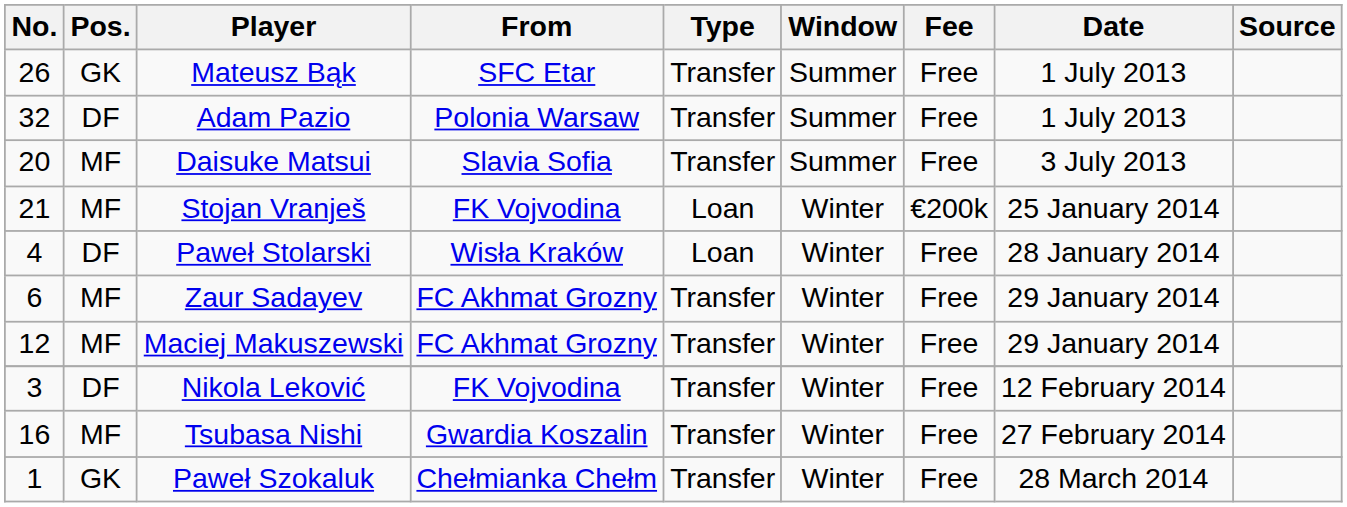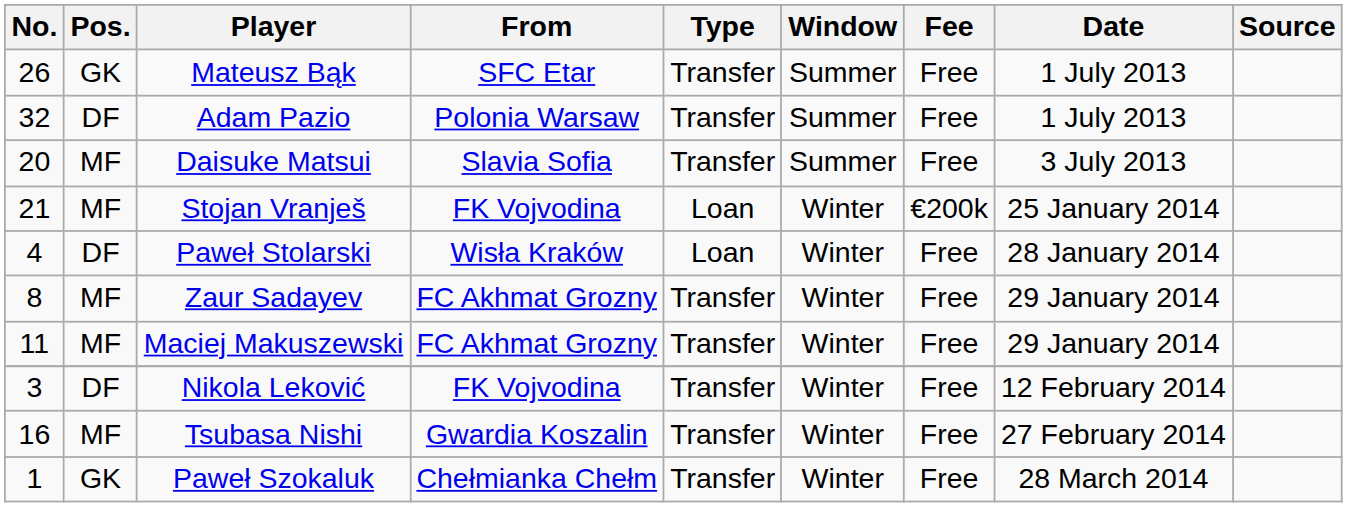Zaur Sadayev | No.: 6 -> 8
Maciej Makuszewski | No.: 12 -> 11
